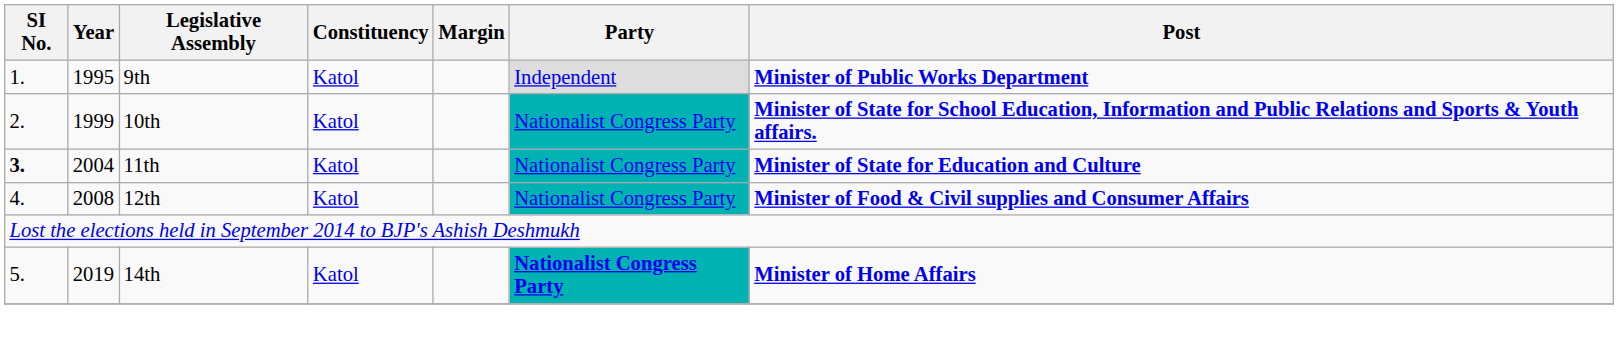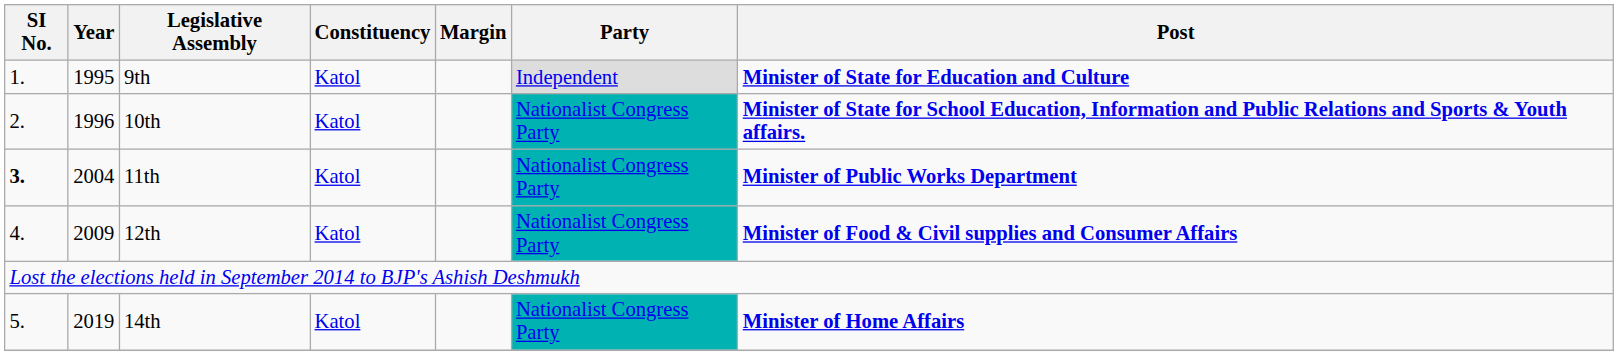9th | Post: Minister of Public Works Department -> Minister of State for Education and Culture
10th | Year: 1999 -> 1996
11th | Post: Minister of State for Education and Culture -> Minister of Public Works Department
12th | Year: 2008 -> 2009
14th | Party: bold -> normal
